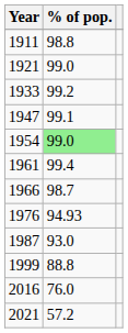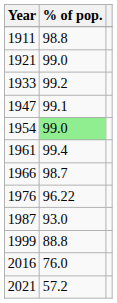1976 | % of pop.: 94.93 -> 96.22
